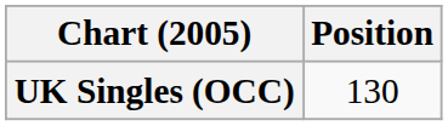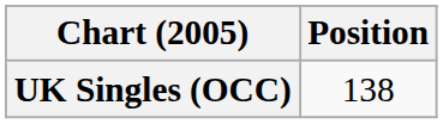UK Singles (OCC) | Position: 130 -> 138
